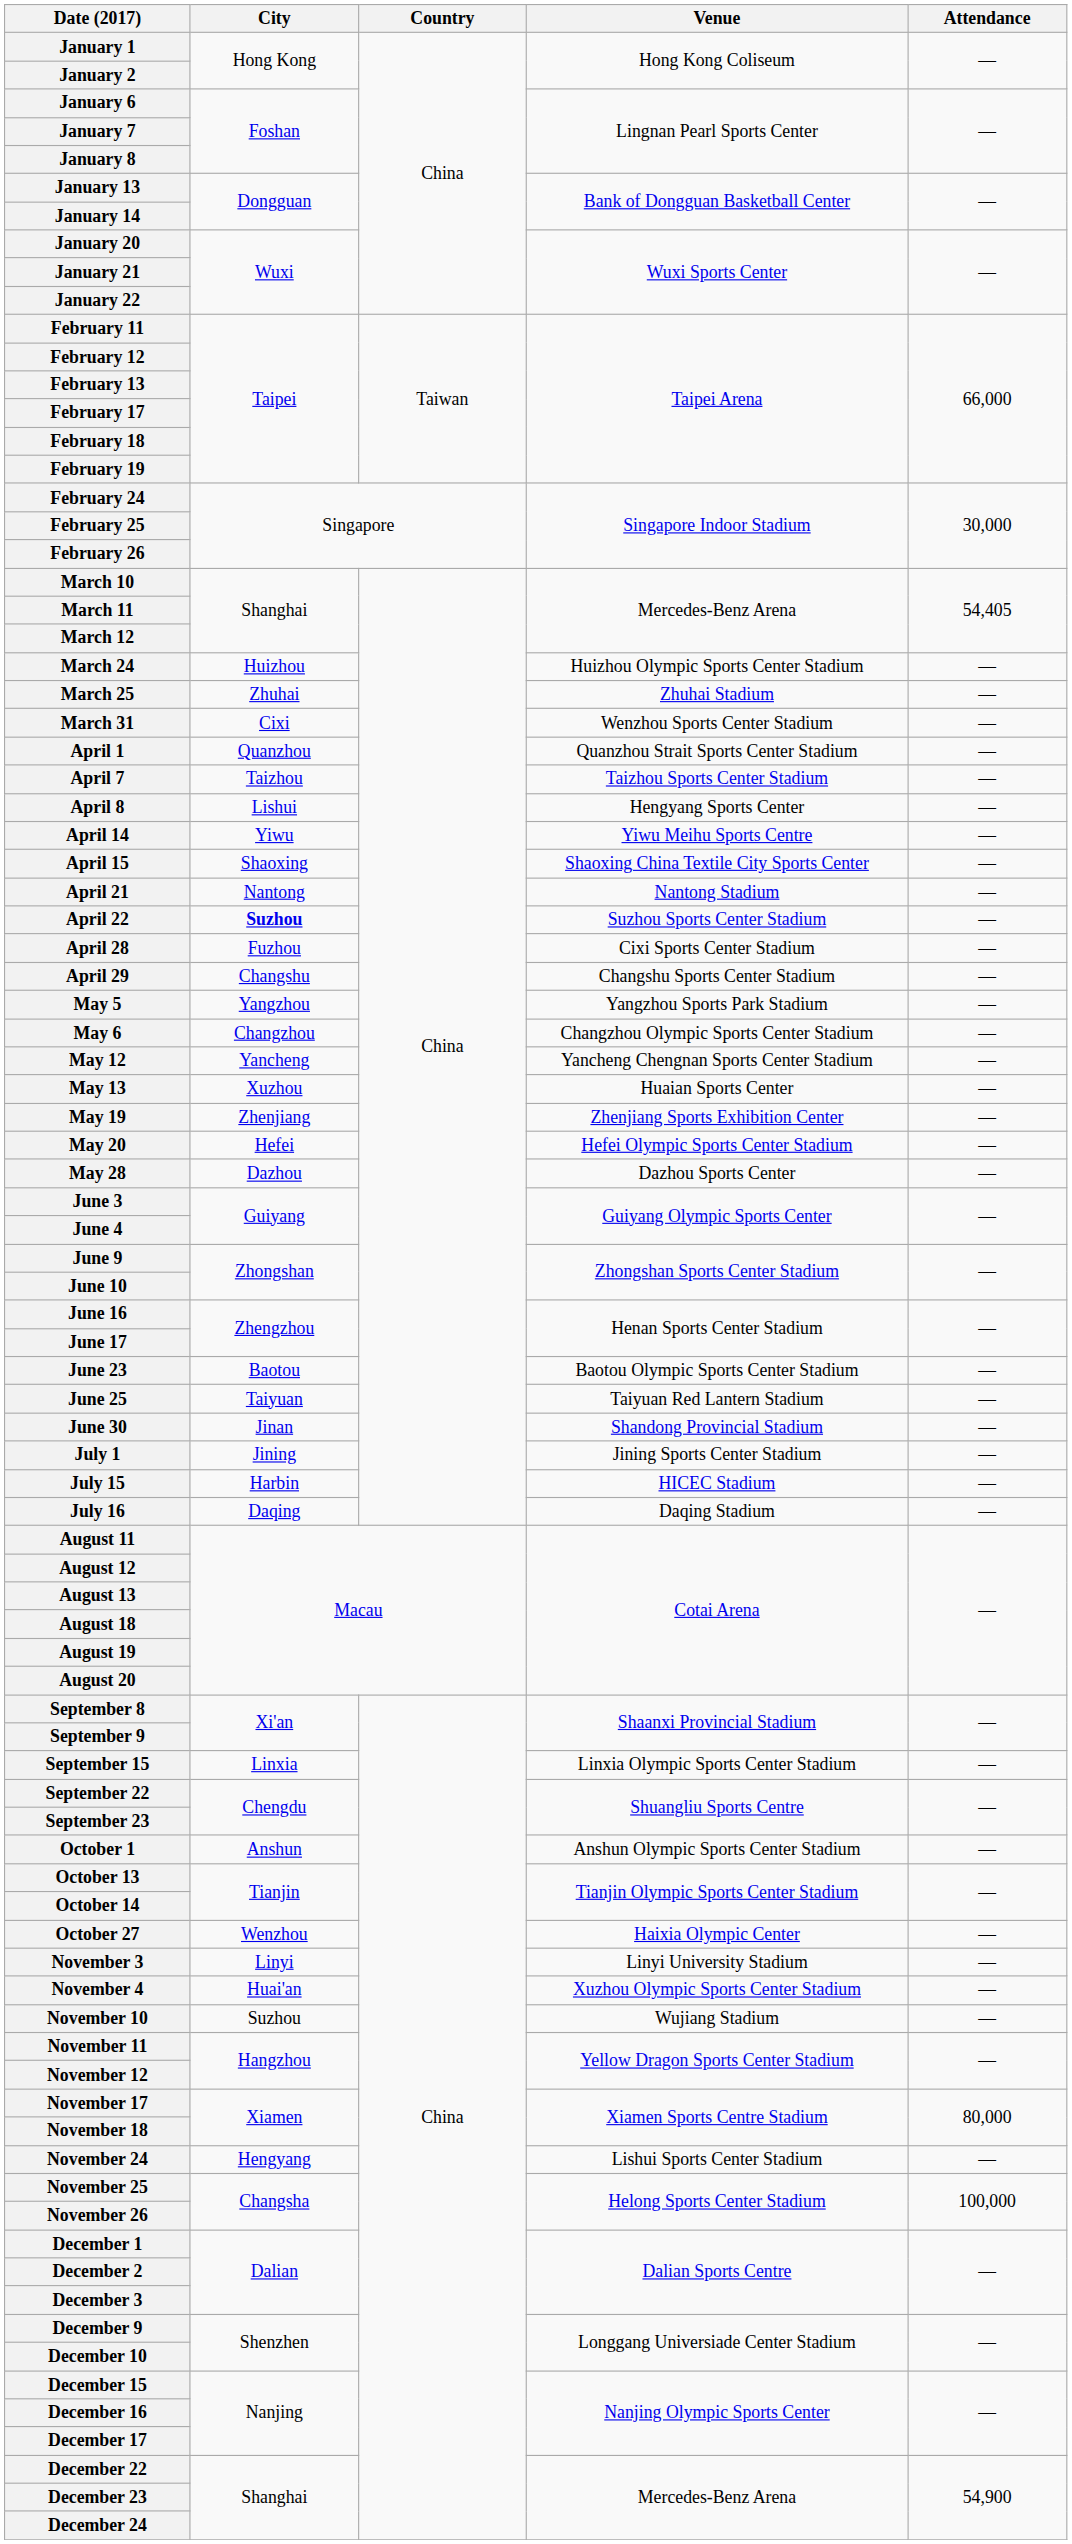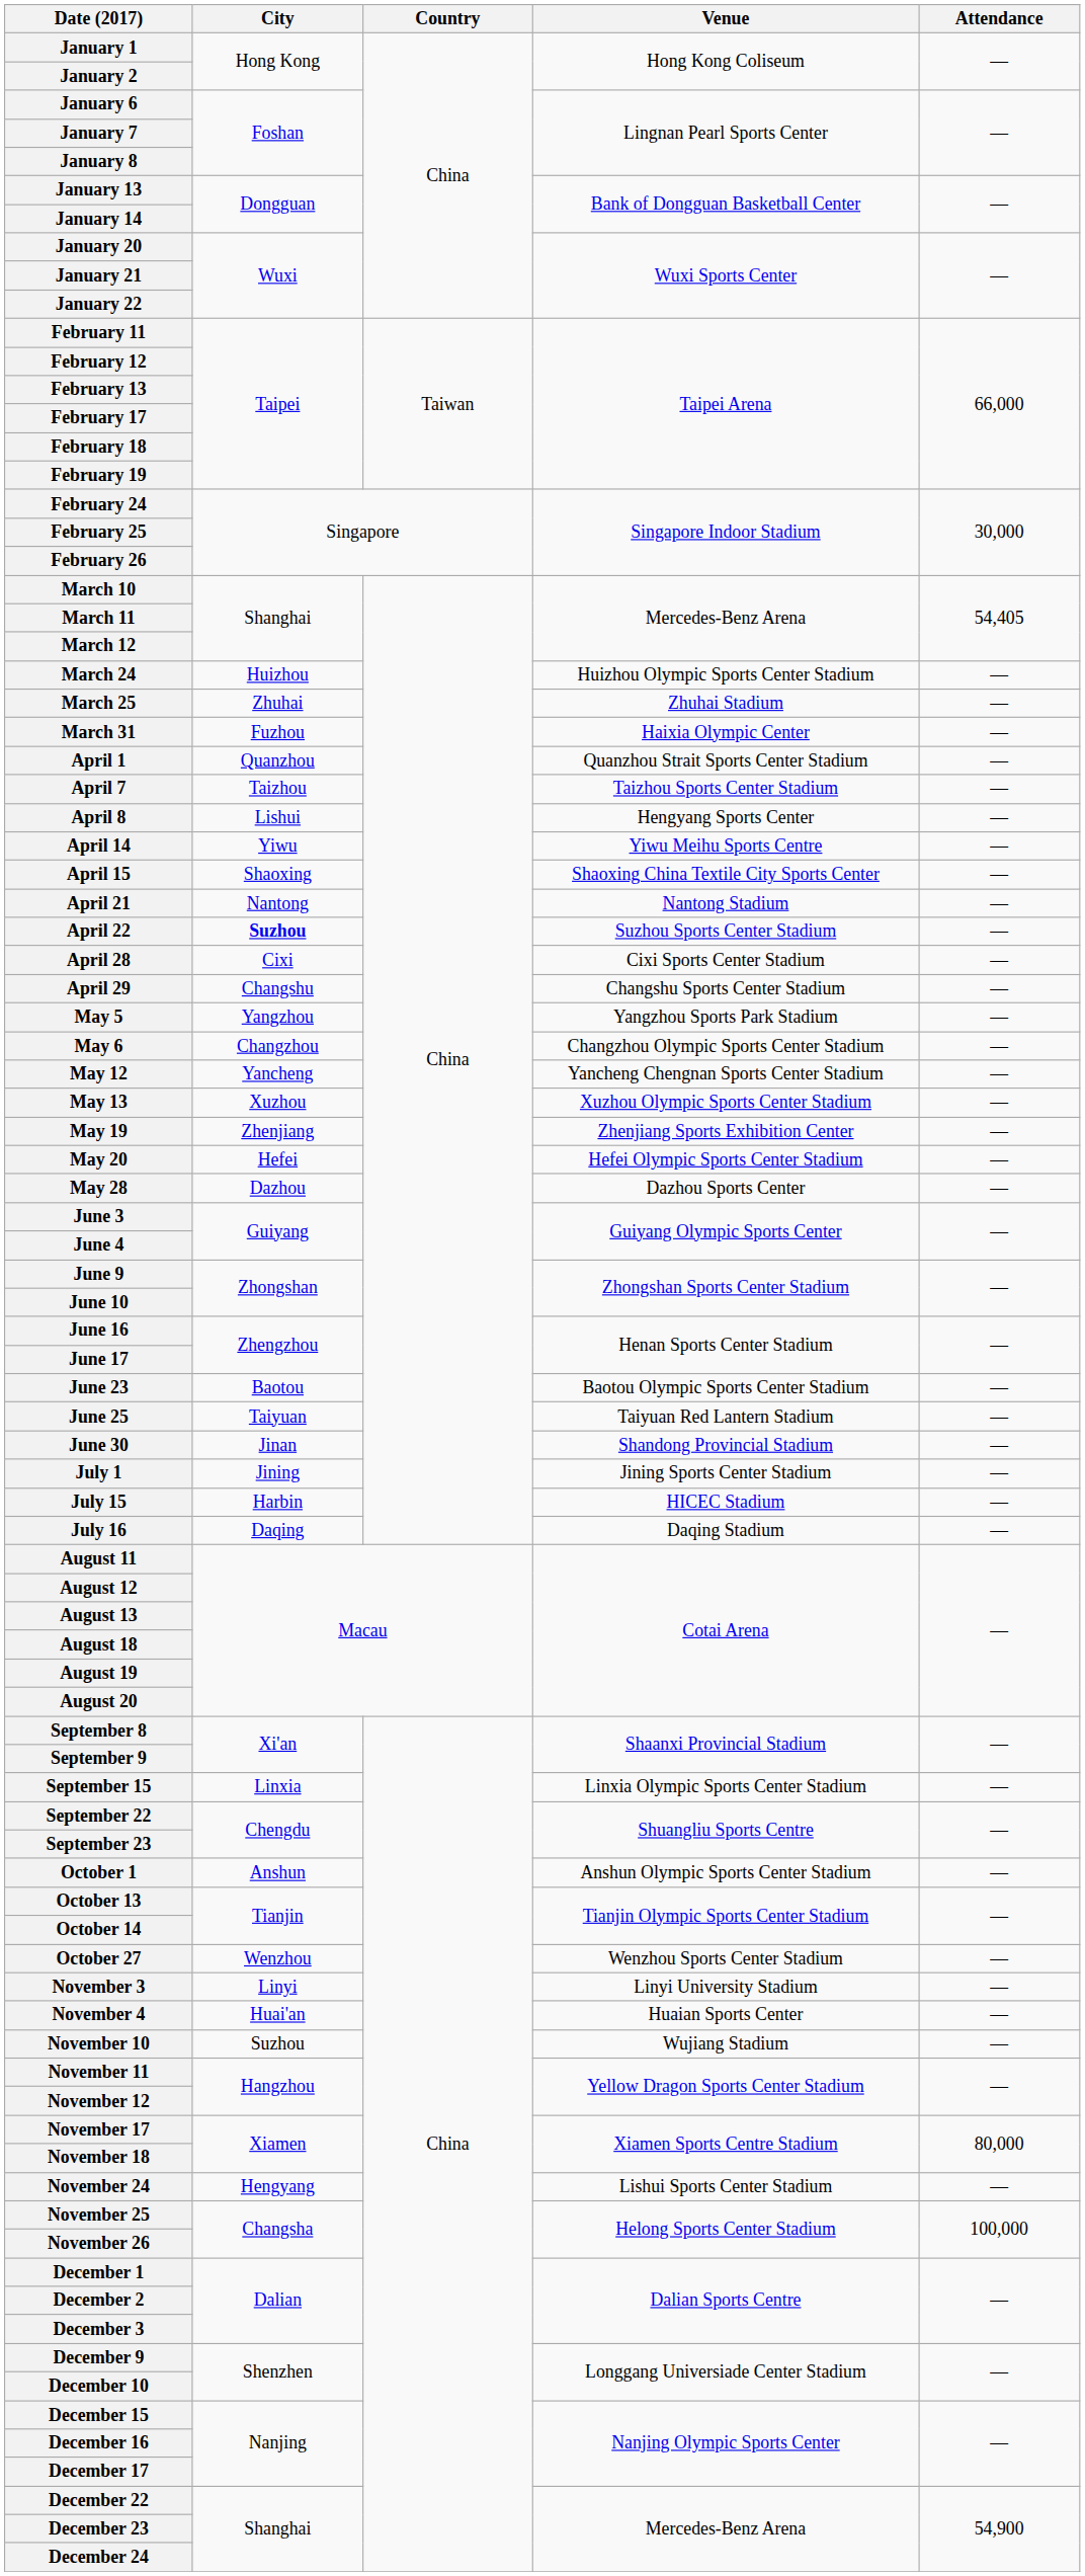March 31 | City: Cixi -> Fuzhou
March 31 | Venue: Wenzhou Sports Center Stadium -> Haixia Olympic Center
April 28 | City: Fuzhou -> Cixi
May 13 | Venue: Huaian Sports Center -> Xuzhou Olympic Sports Center Stadium
October 27 | Venue: Haixia Olympic Center -> Wenzhou Sports Center Stadium
November 4 | Venue: Xuzhou Olympic Sports Center Stadium -> Huaian Sports Center
